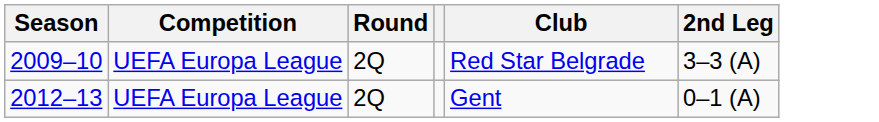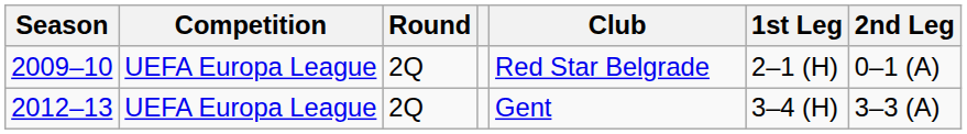+ column: 1st Leg | 2–1 (H) | 3–4 (H)
2009–10 | 2nd Leg: 3–3 (A) -> 0–1 (A)
2012–13 | 2nd Leg: 0–1 (A) -> 3–3 (A)
